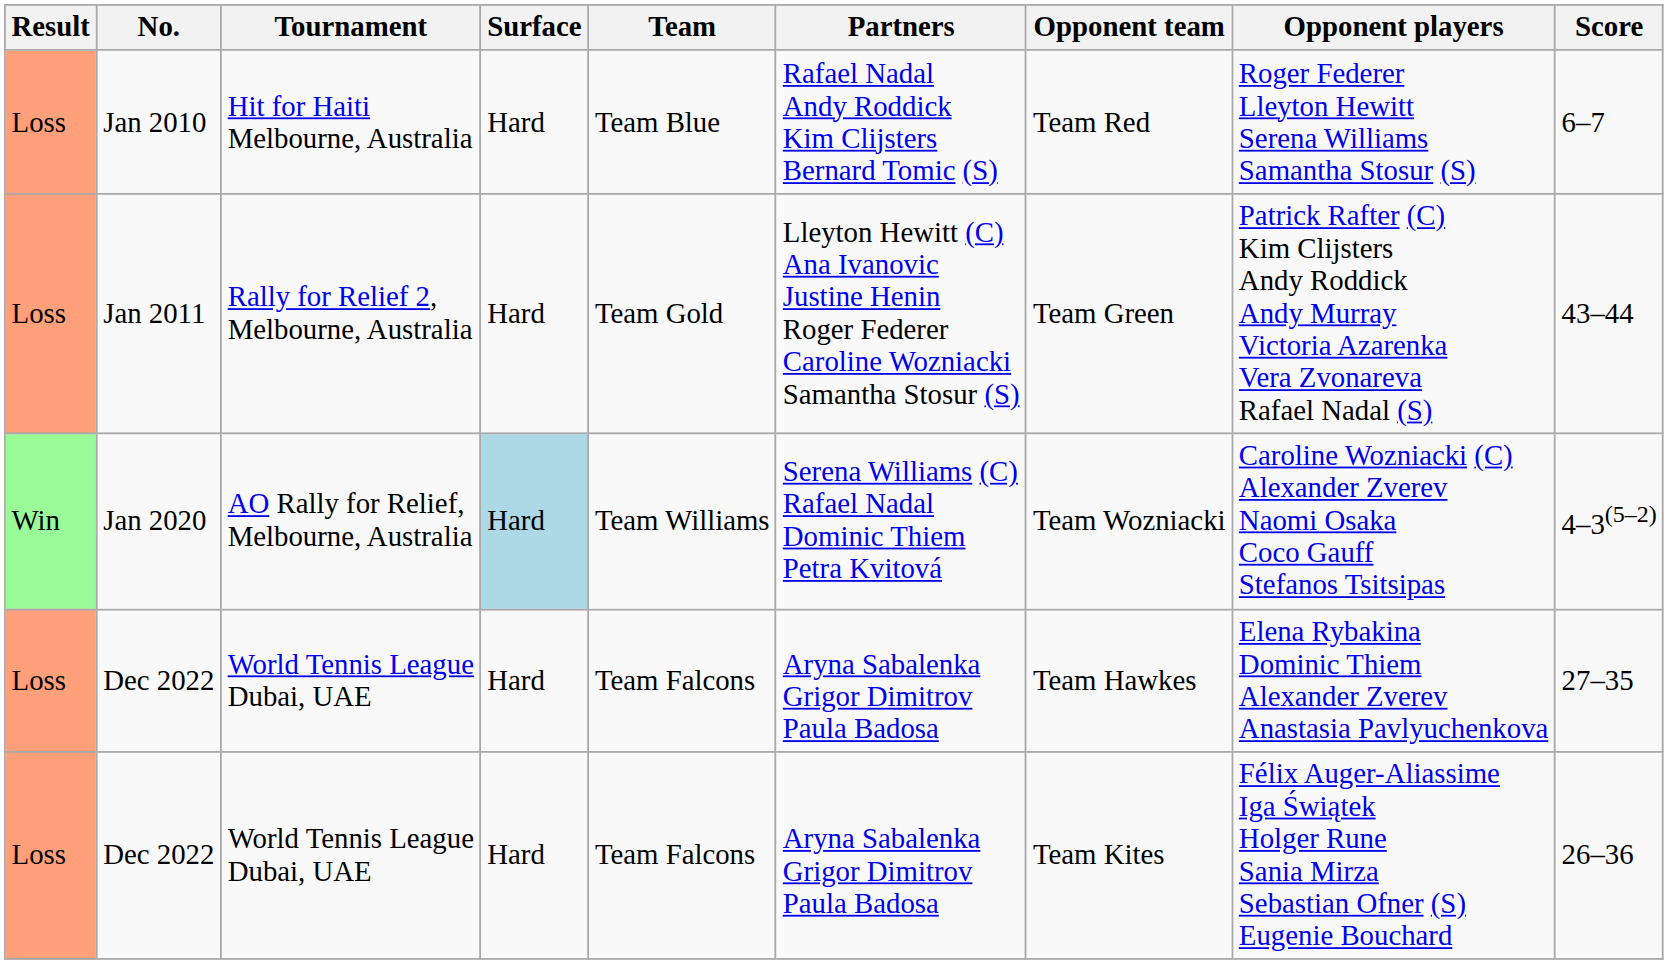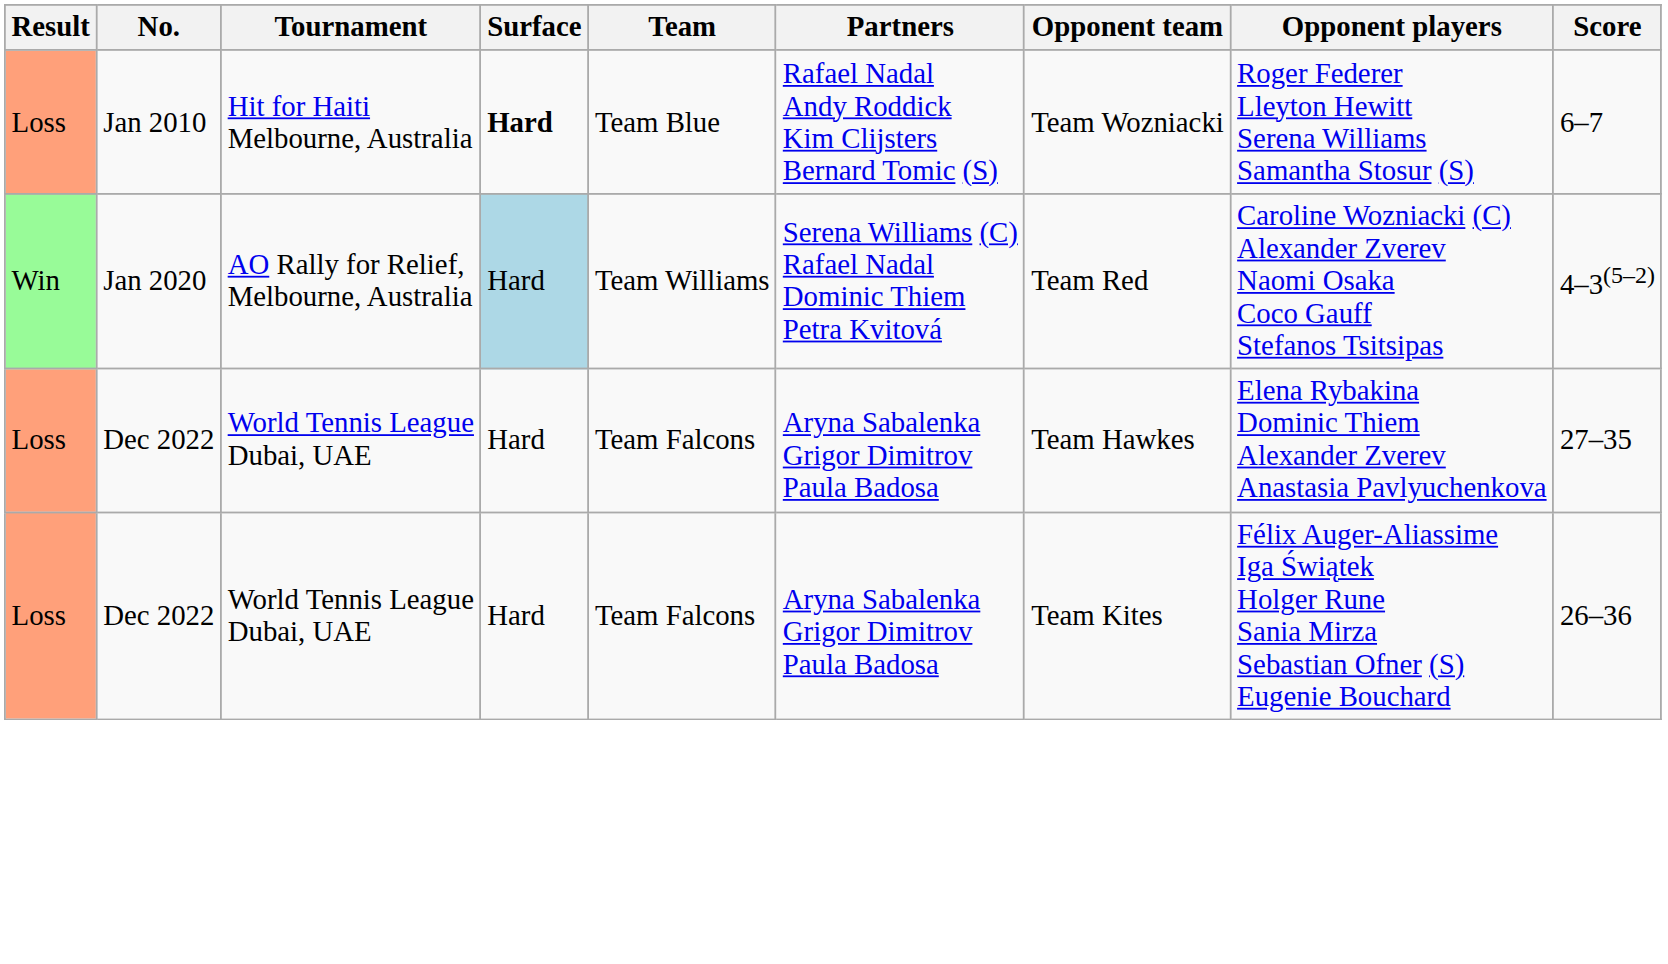Jan 2010 | Surface: normal -> bold
Jan 2010 | Opponent team: Team Red -> Team Wozniacki
- row: Loss | Jan 2011 | Rally for Relief 2, Melbourne, Australia | Hard | Team Gold | Lleyton Hewitt (C) Ana Ivanovic Justine Henin Roger Federer Caroline Wozniacki Samantha Stosur (S) | Team Green | Patrick Rafter (C) Kim Clijsters Andy Roddick Andy Murray Victoria Azarenka Vera Zvonareva Rafael Nadal (S) | 43–44
Jan 2020 | Opponent team: Team Wozniacki -> Team Red
